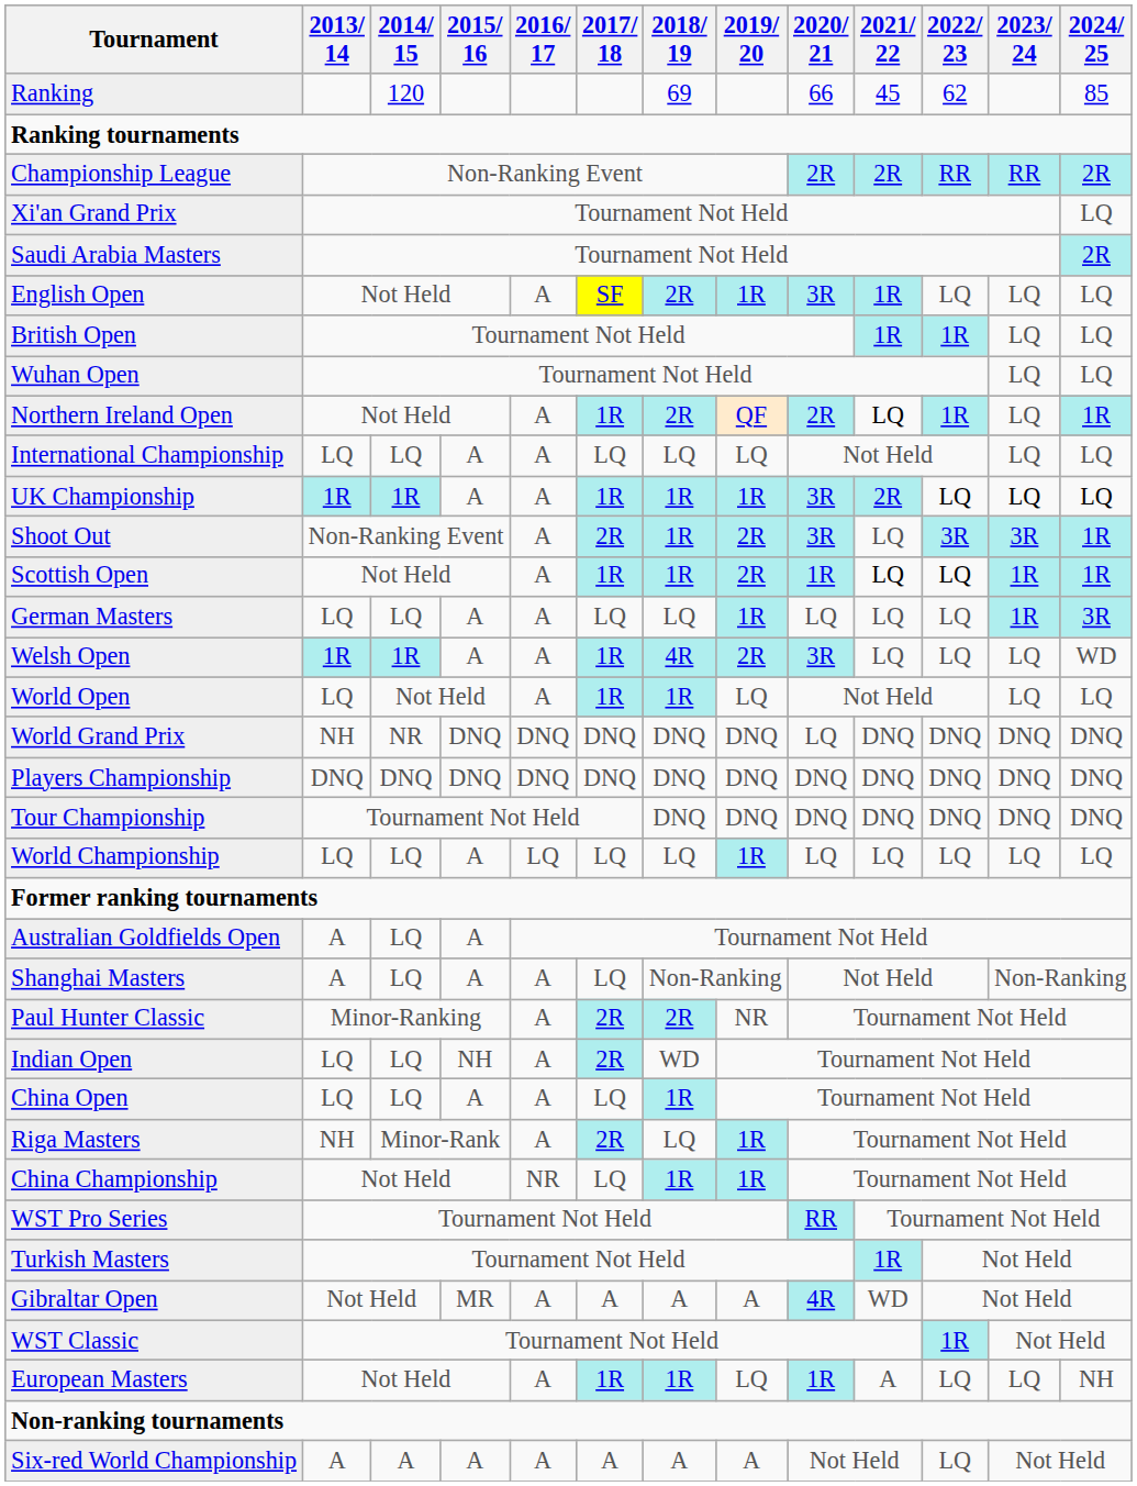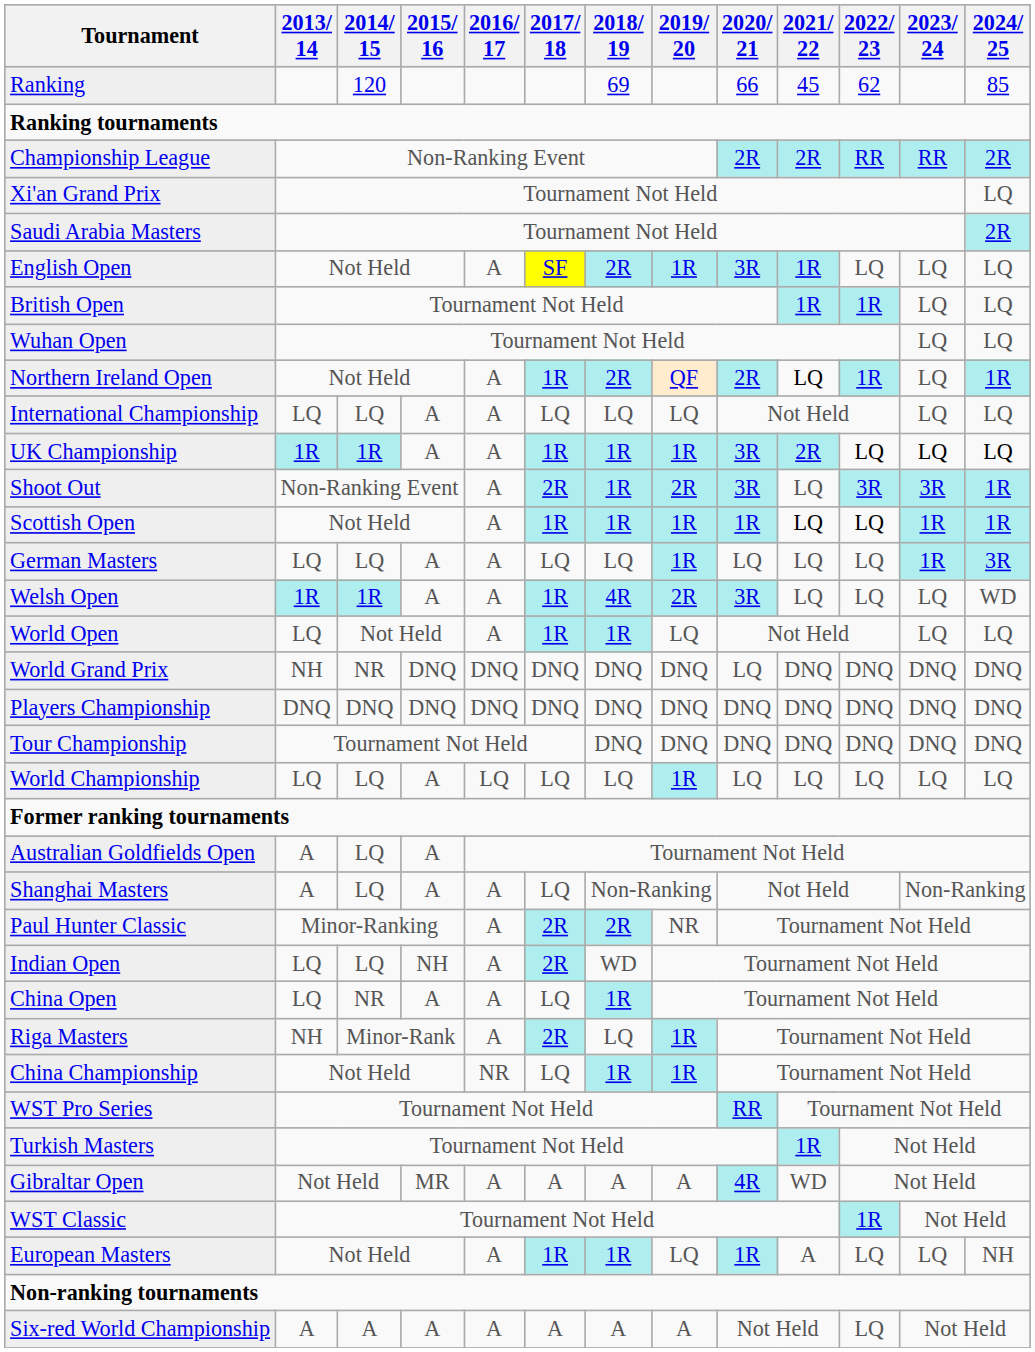Scottish Open | 2019/ 20: 2R -> 1R
China Open | 2014/ 15: LQ -> NR
